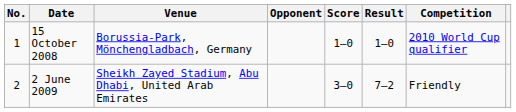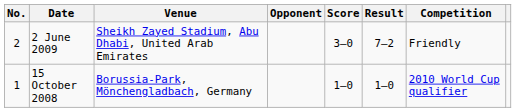rows swapped: 15 October 2008 <-> 2 June 2009
